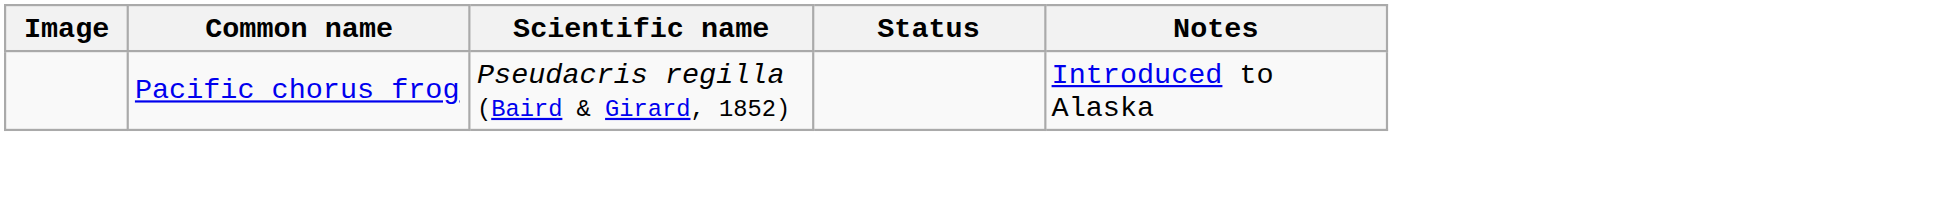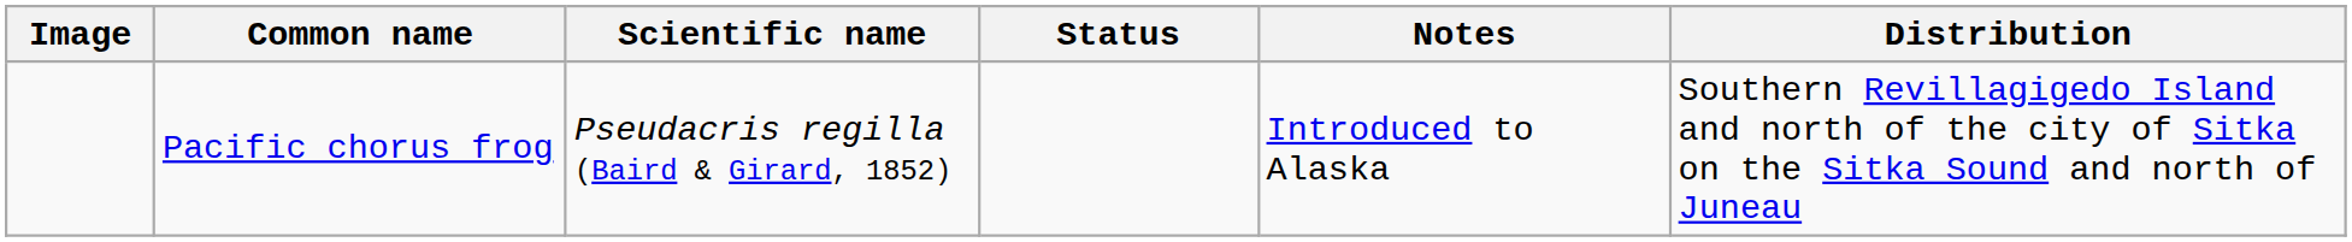+ column: Distribution | Southern Revillagigedo Island and north of the city of Sitka on the Sitka Sound and north of Juneau
